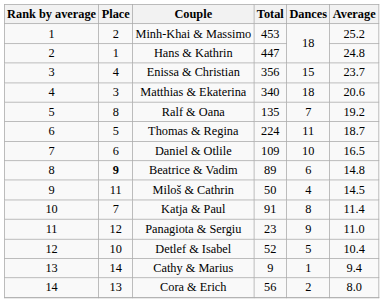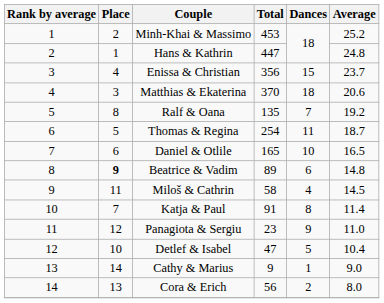Matthias & Ekaterina | Total: 340 -> 370
Thomas & Regina | Total: 224 -> 254
Daniel & Otlile | Total: 109 -> 165
Miloš & Cathrin | Total: 50 -> 58
Detlef & Isabel | Total: 52 -> 47
Cathy & Marius | Average: 9.4 -> 9.0
